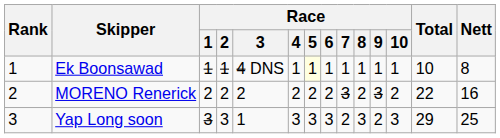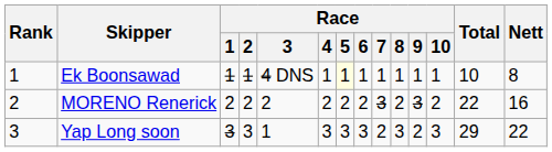Yap Long soon | Nett: 25 -> 22
